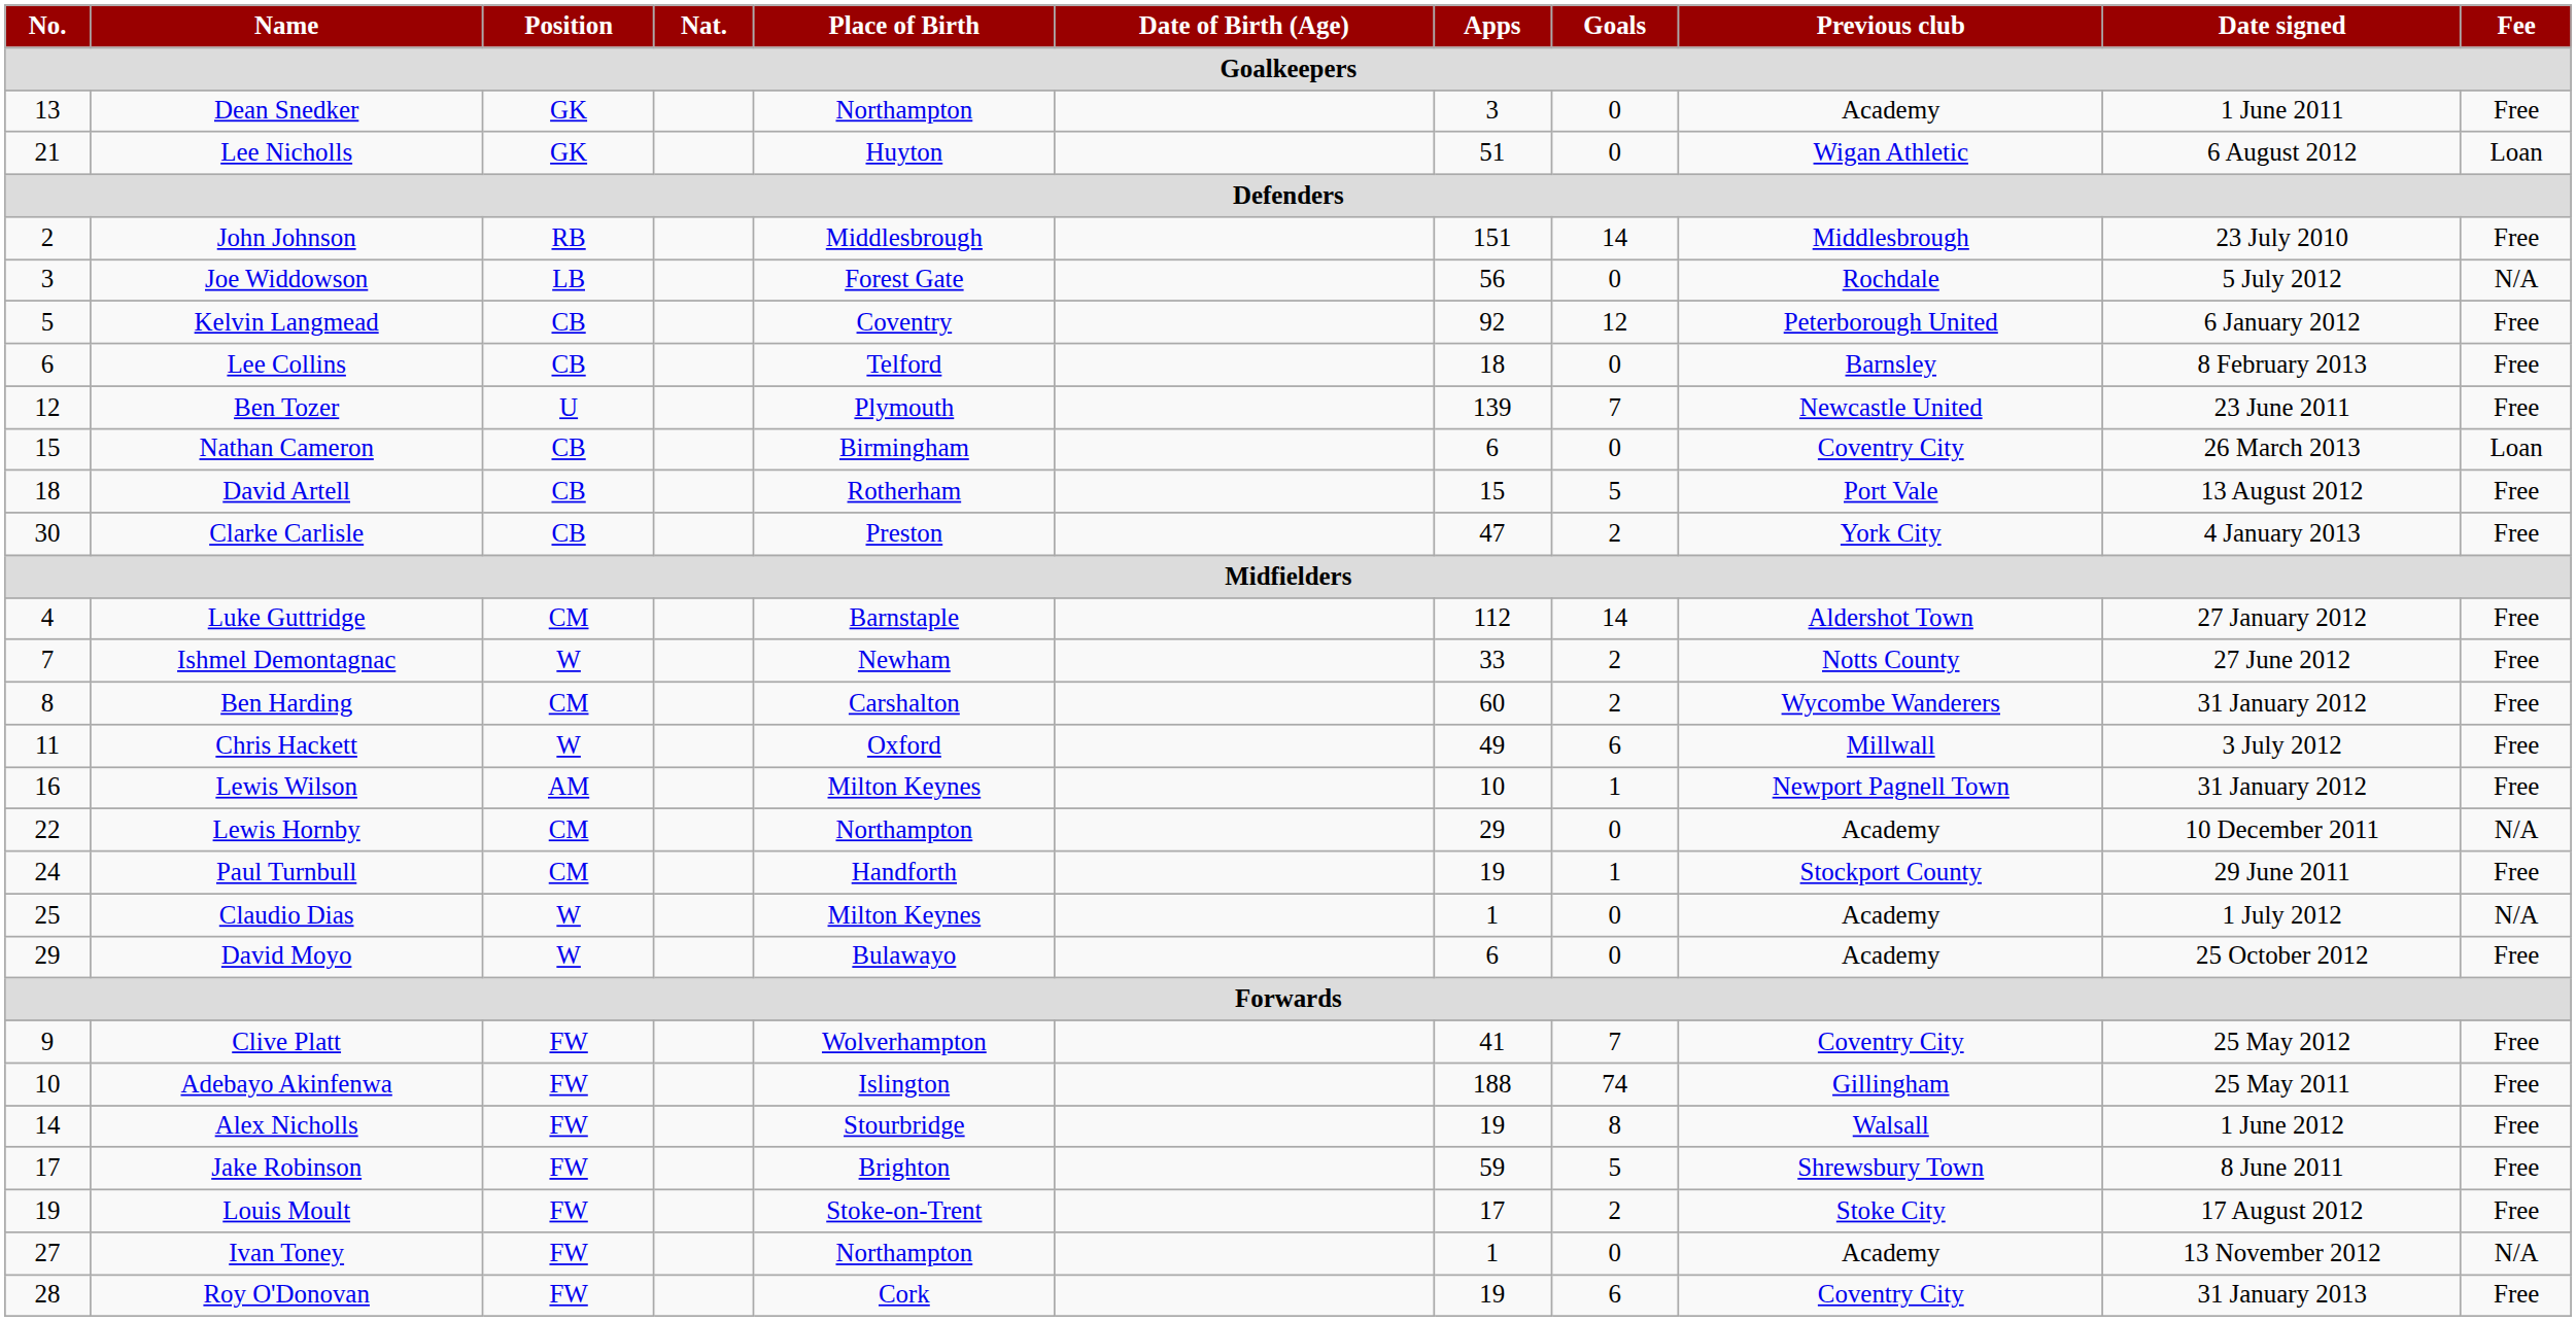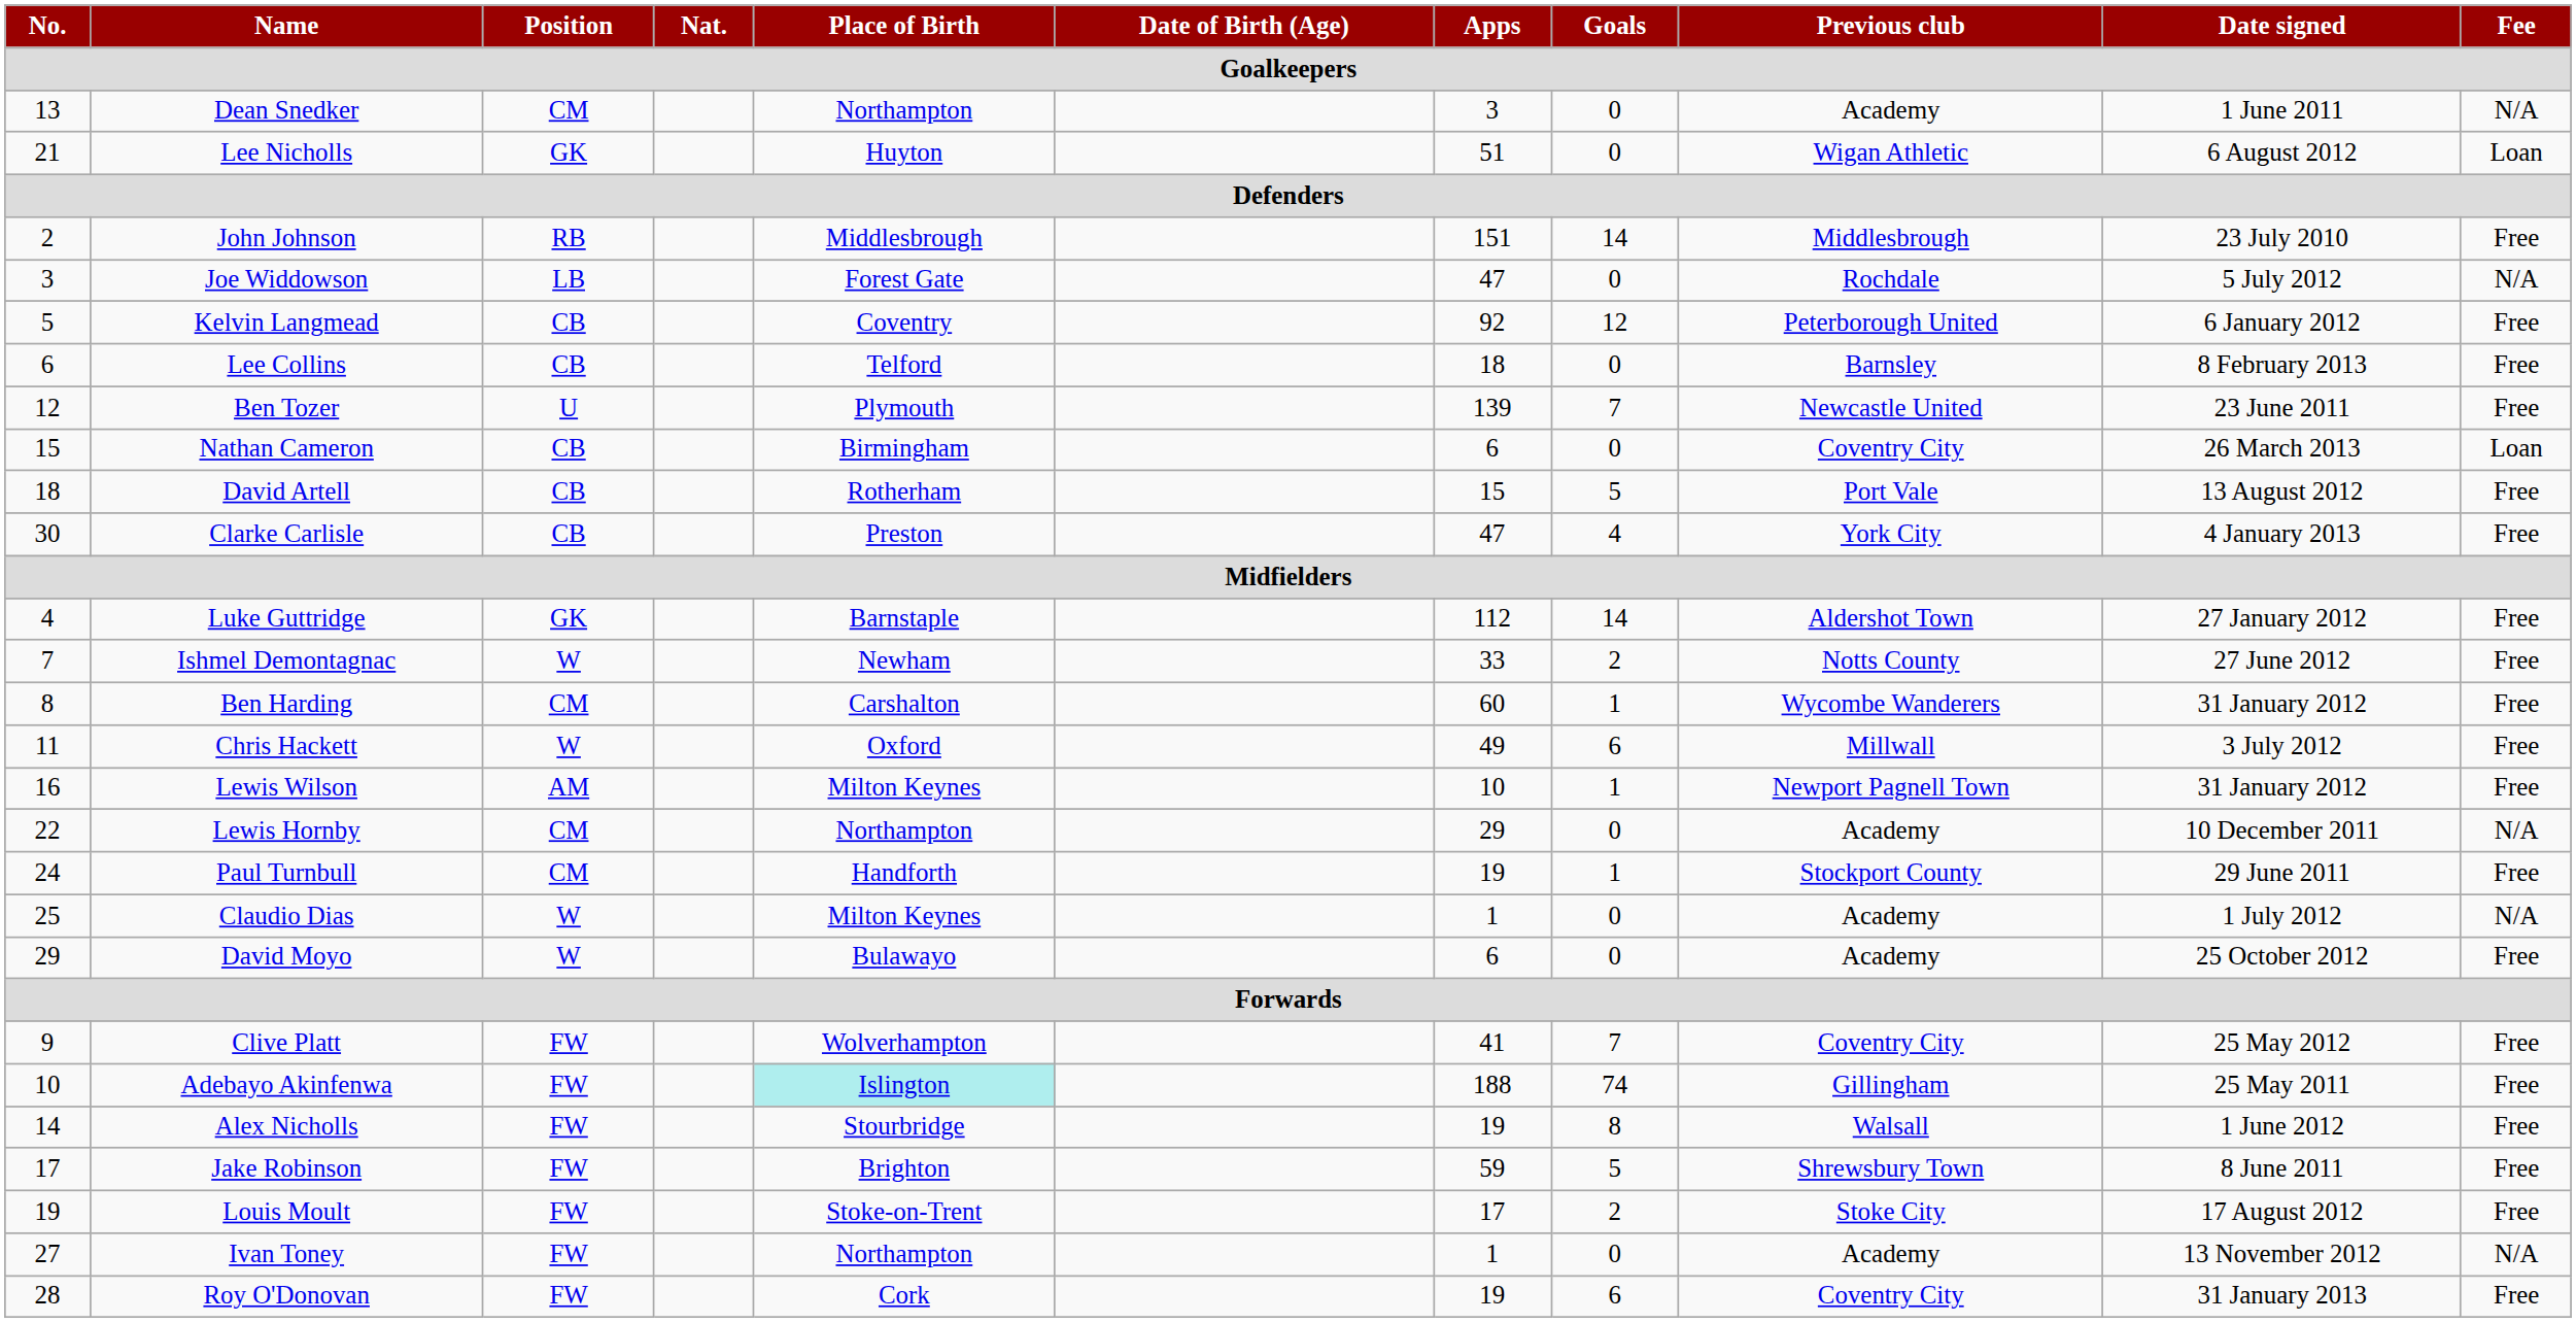Dean Snedker | Position: GK -> CM
Dean Snedker | Fee: Free -> N/A
Joe Widdowson | Apps: 56 -> 47
Clarke Carlisle | Goals: 2 -> 4
Luke Guttridge | Position: CM -> GK
Ben Harding | Goals: 2 -> 1
Adebayo Akinfenwa | Place of Birth: no background -> paleturquoise background
